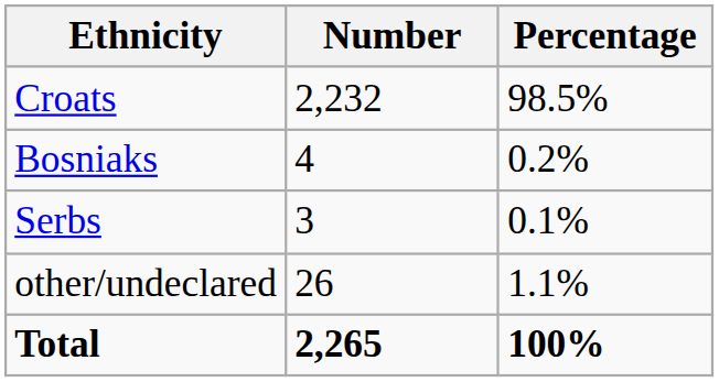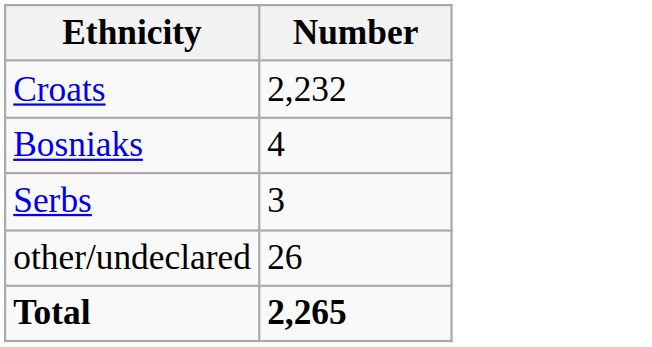- column: Percentage | 98.5% | 0.2% | 0.1% | 1.1% | 100%
